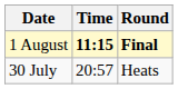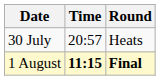rows swapped: 30 July <-> 1 August
